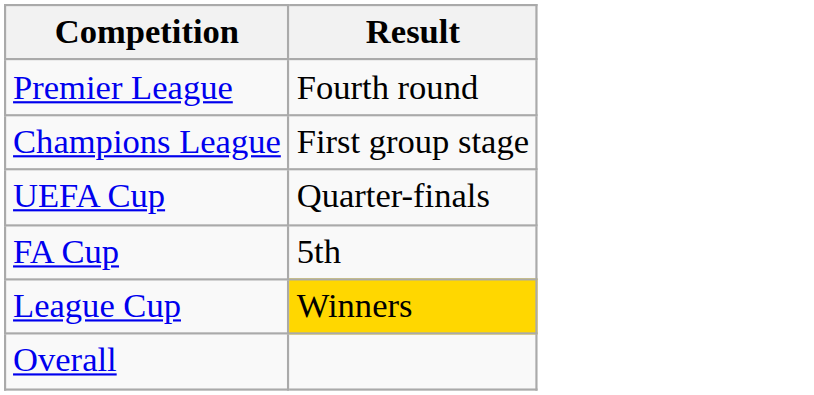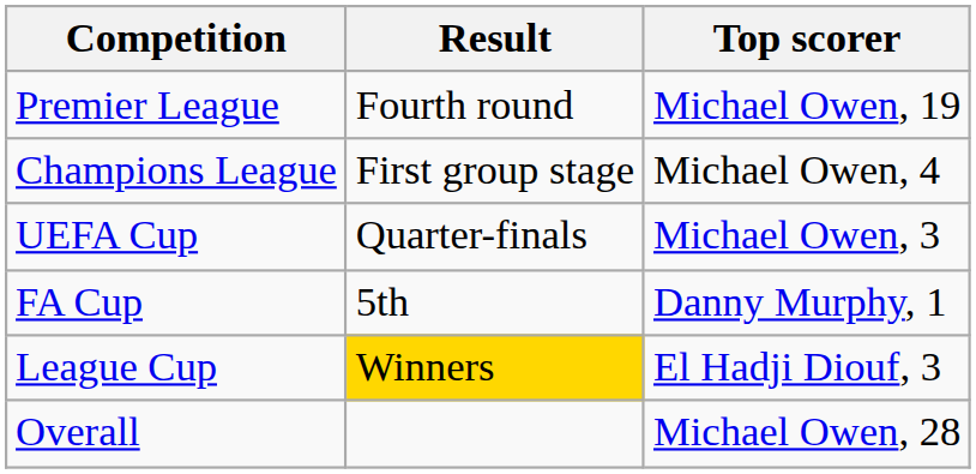+ column: Top scorer | Michael Owen, 19 | Michael Owen, 4 | Michael Owen, 3 | Danny Murphy, 1 | El Hadji Diouf, 3 | Michael Owen, 28
